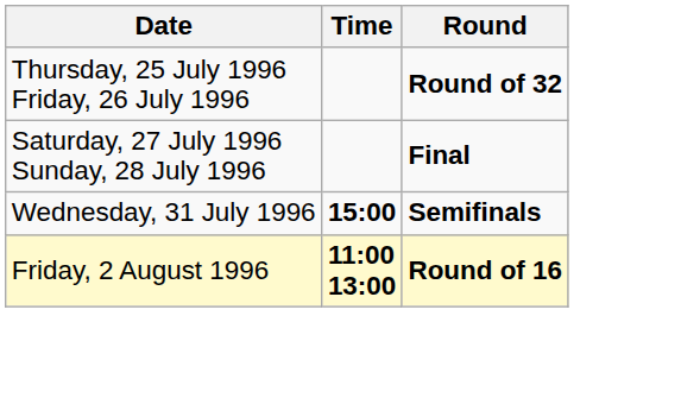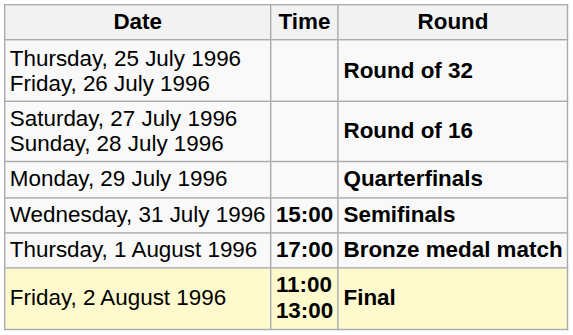Saturday, 27 July 1996 Sunday, 28 July 1996 | Round: Final -> Round of 16
+ row: Monday, 29 July 1996 | Quarterfinals
+ row: Thursday, 1 August 1996 | 17:00 | Bronze medal match
Friday, 2 August 1996 | Round: Round of 16 -> Final
